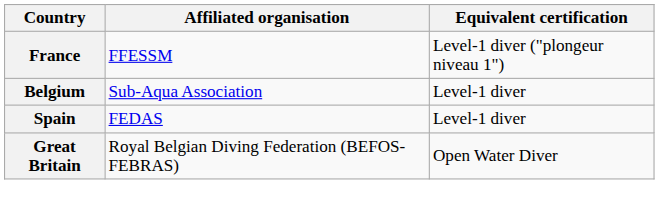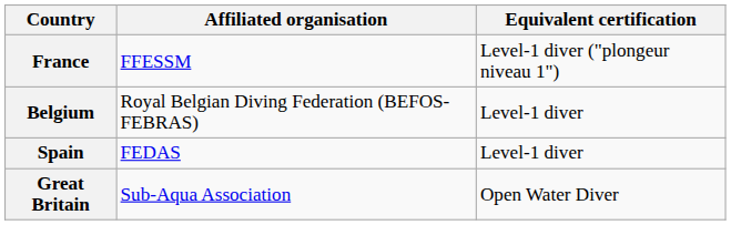Belgium | Affiliated organisation: Sub-Aqua Association -> Royal Belgian Diving Federation (BEFOS-FEBRAS)
Great Britain | Affiliated organisation: Royal Belgian Diving Federation (BEFOS-FEBRAS) -> Sub-Aqua Association
